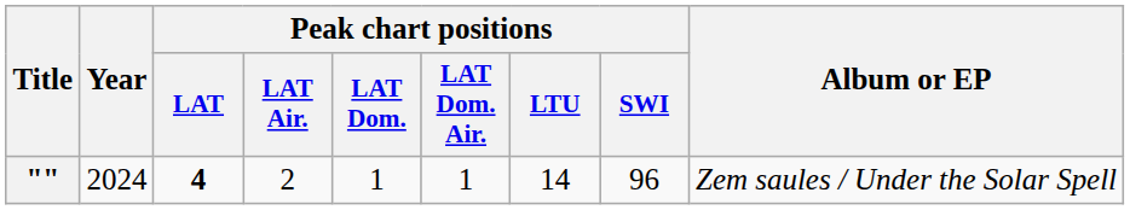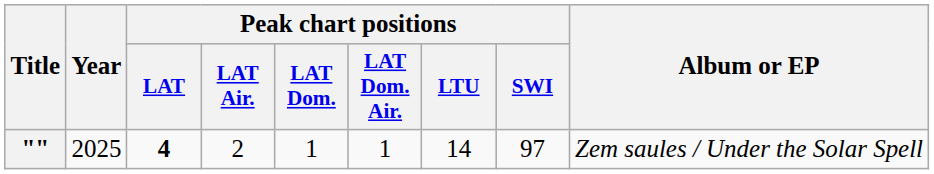"" | Year: 2024 -> 2025
"" | Peak chart positions / SWI: 96 -> 97
